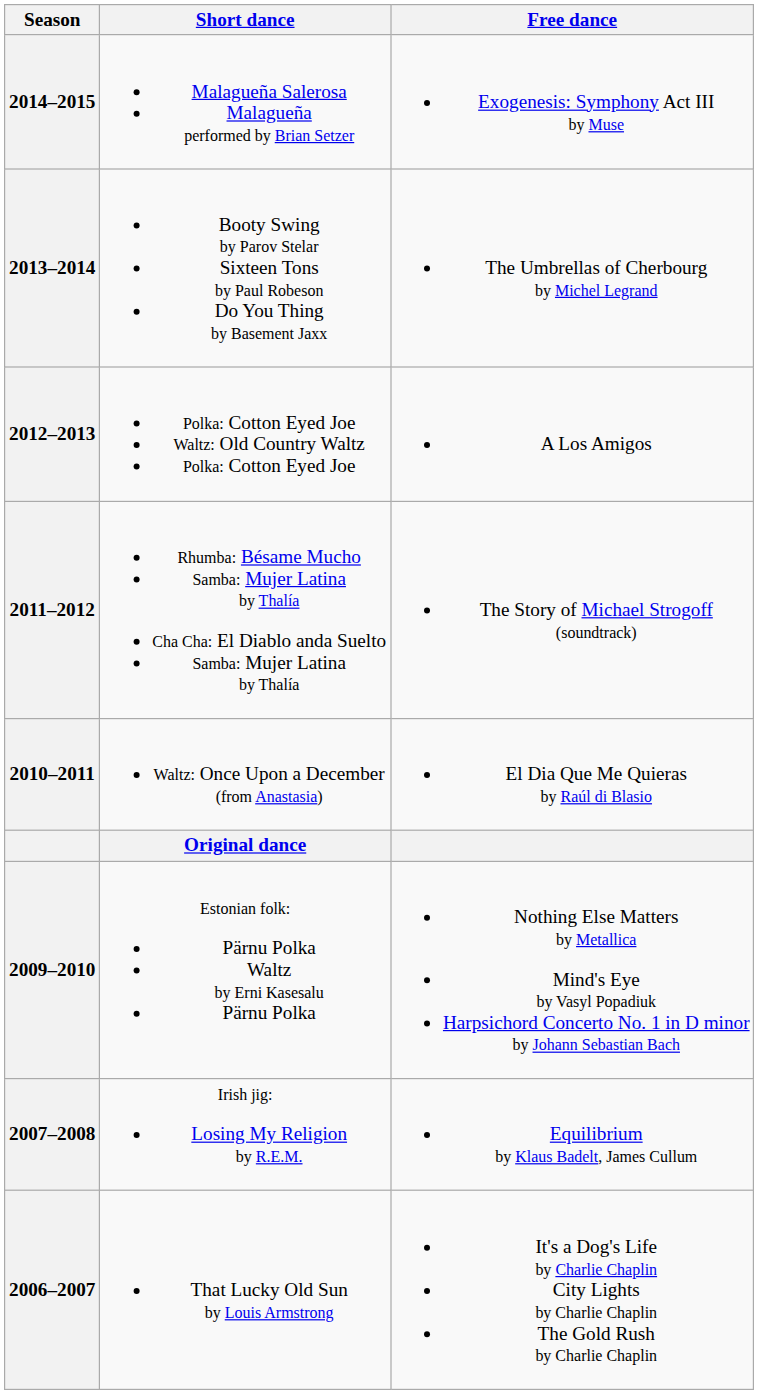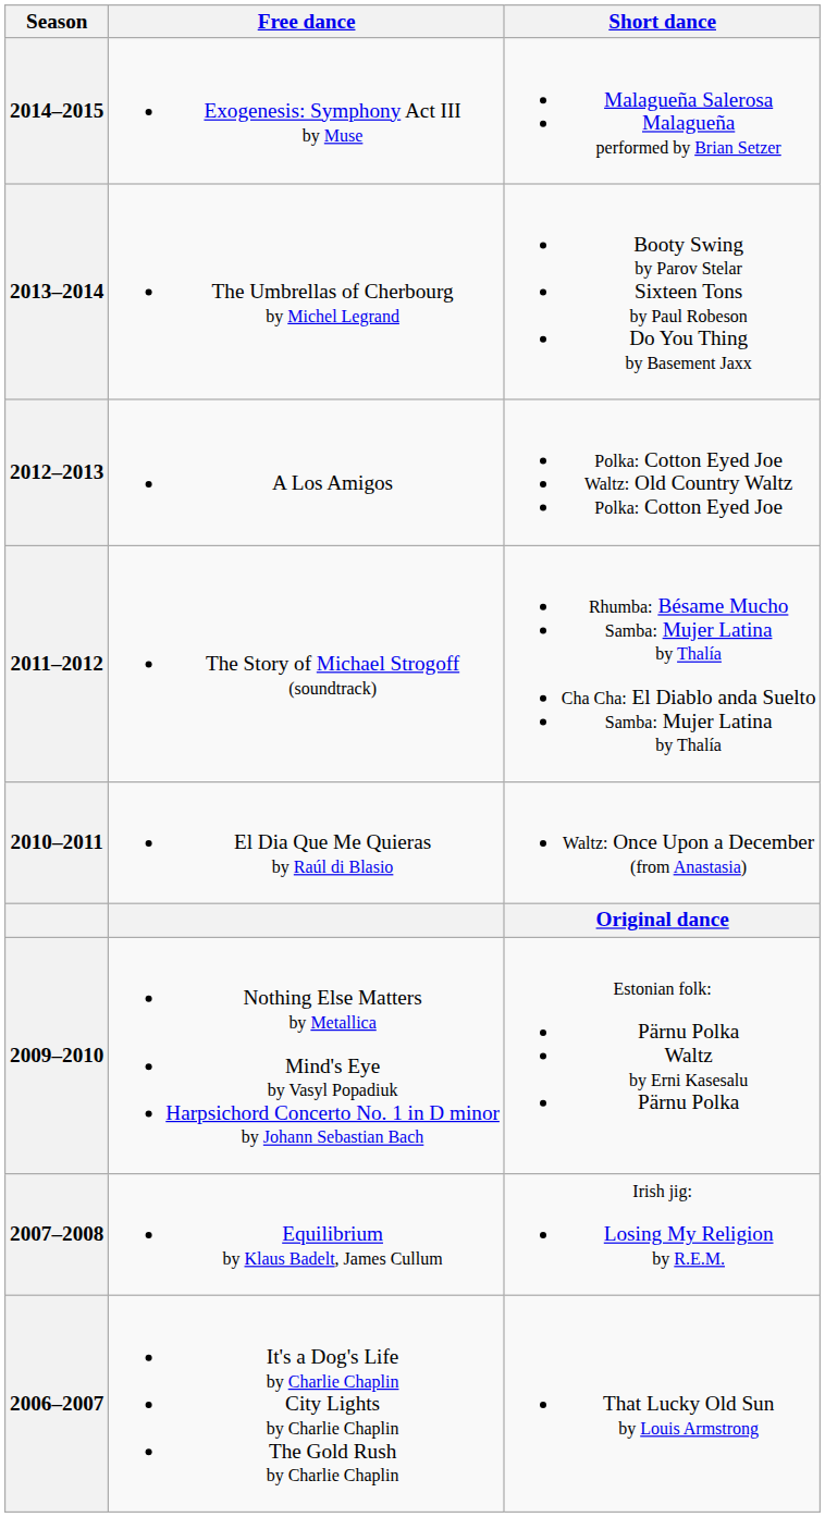columns swapped: Short dance <-> Free dance
